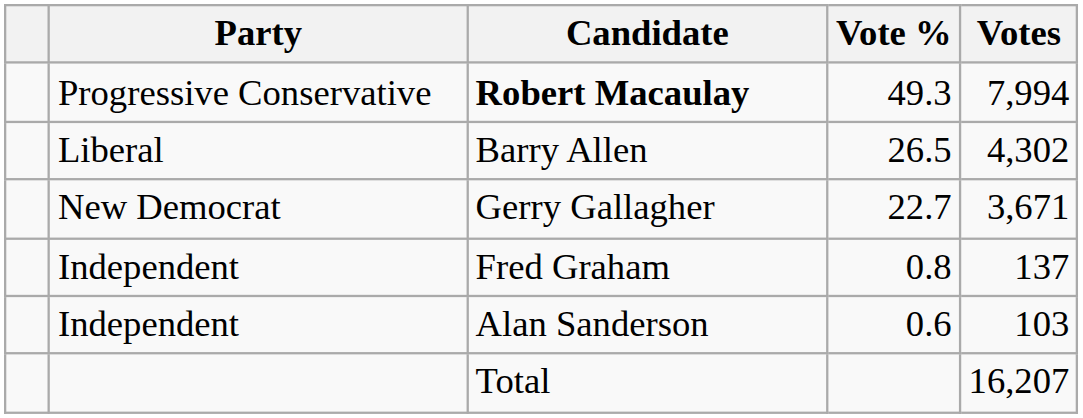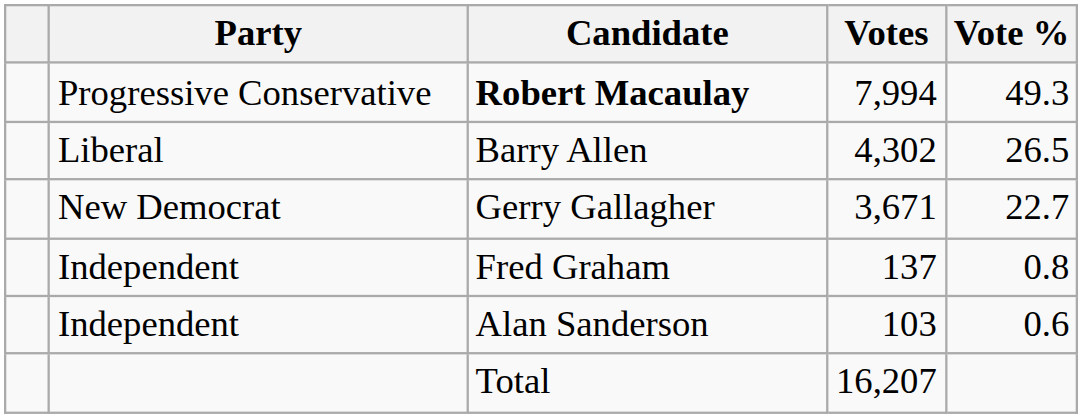columns swapped: Votes <-> Vote %
